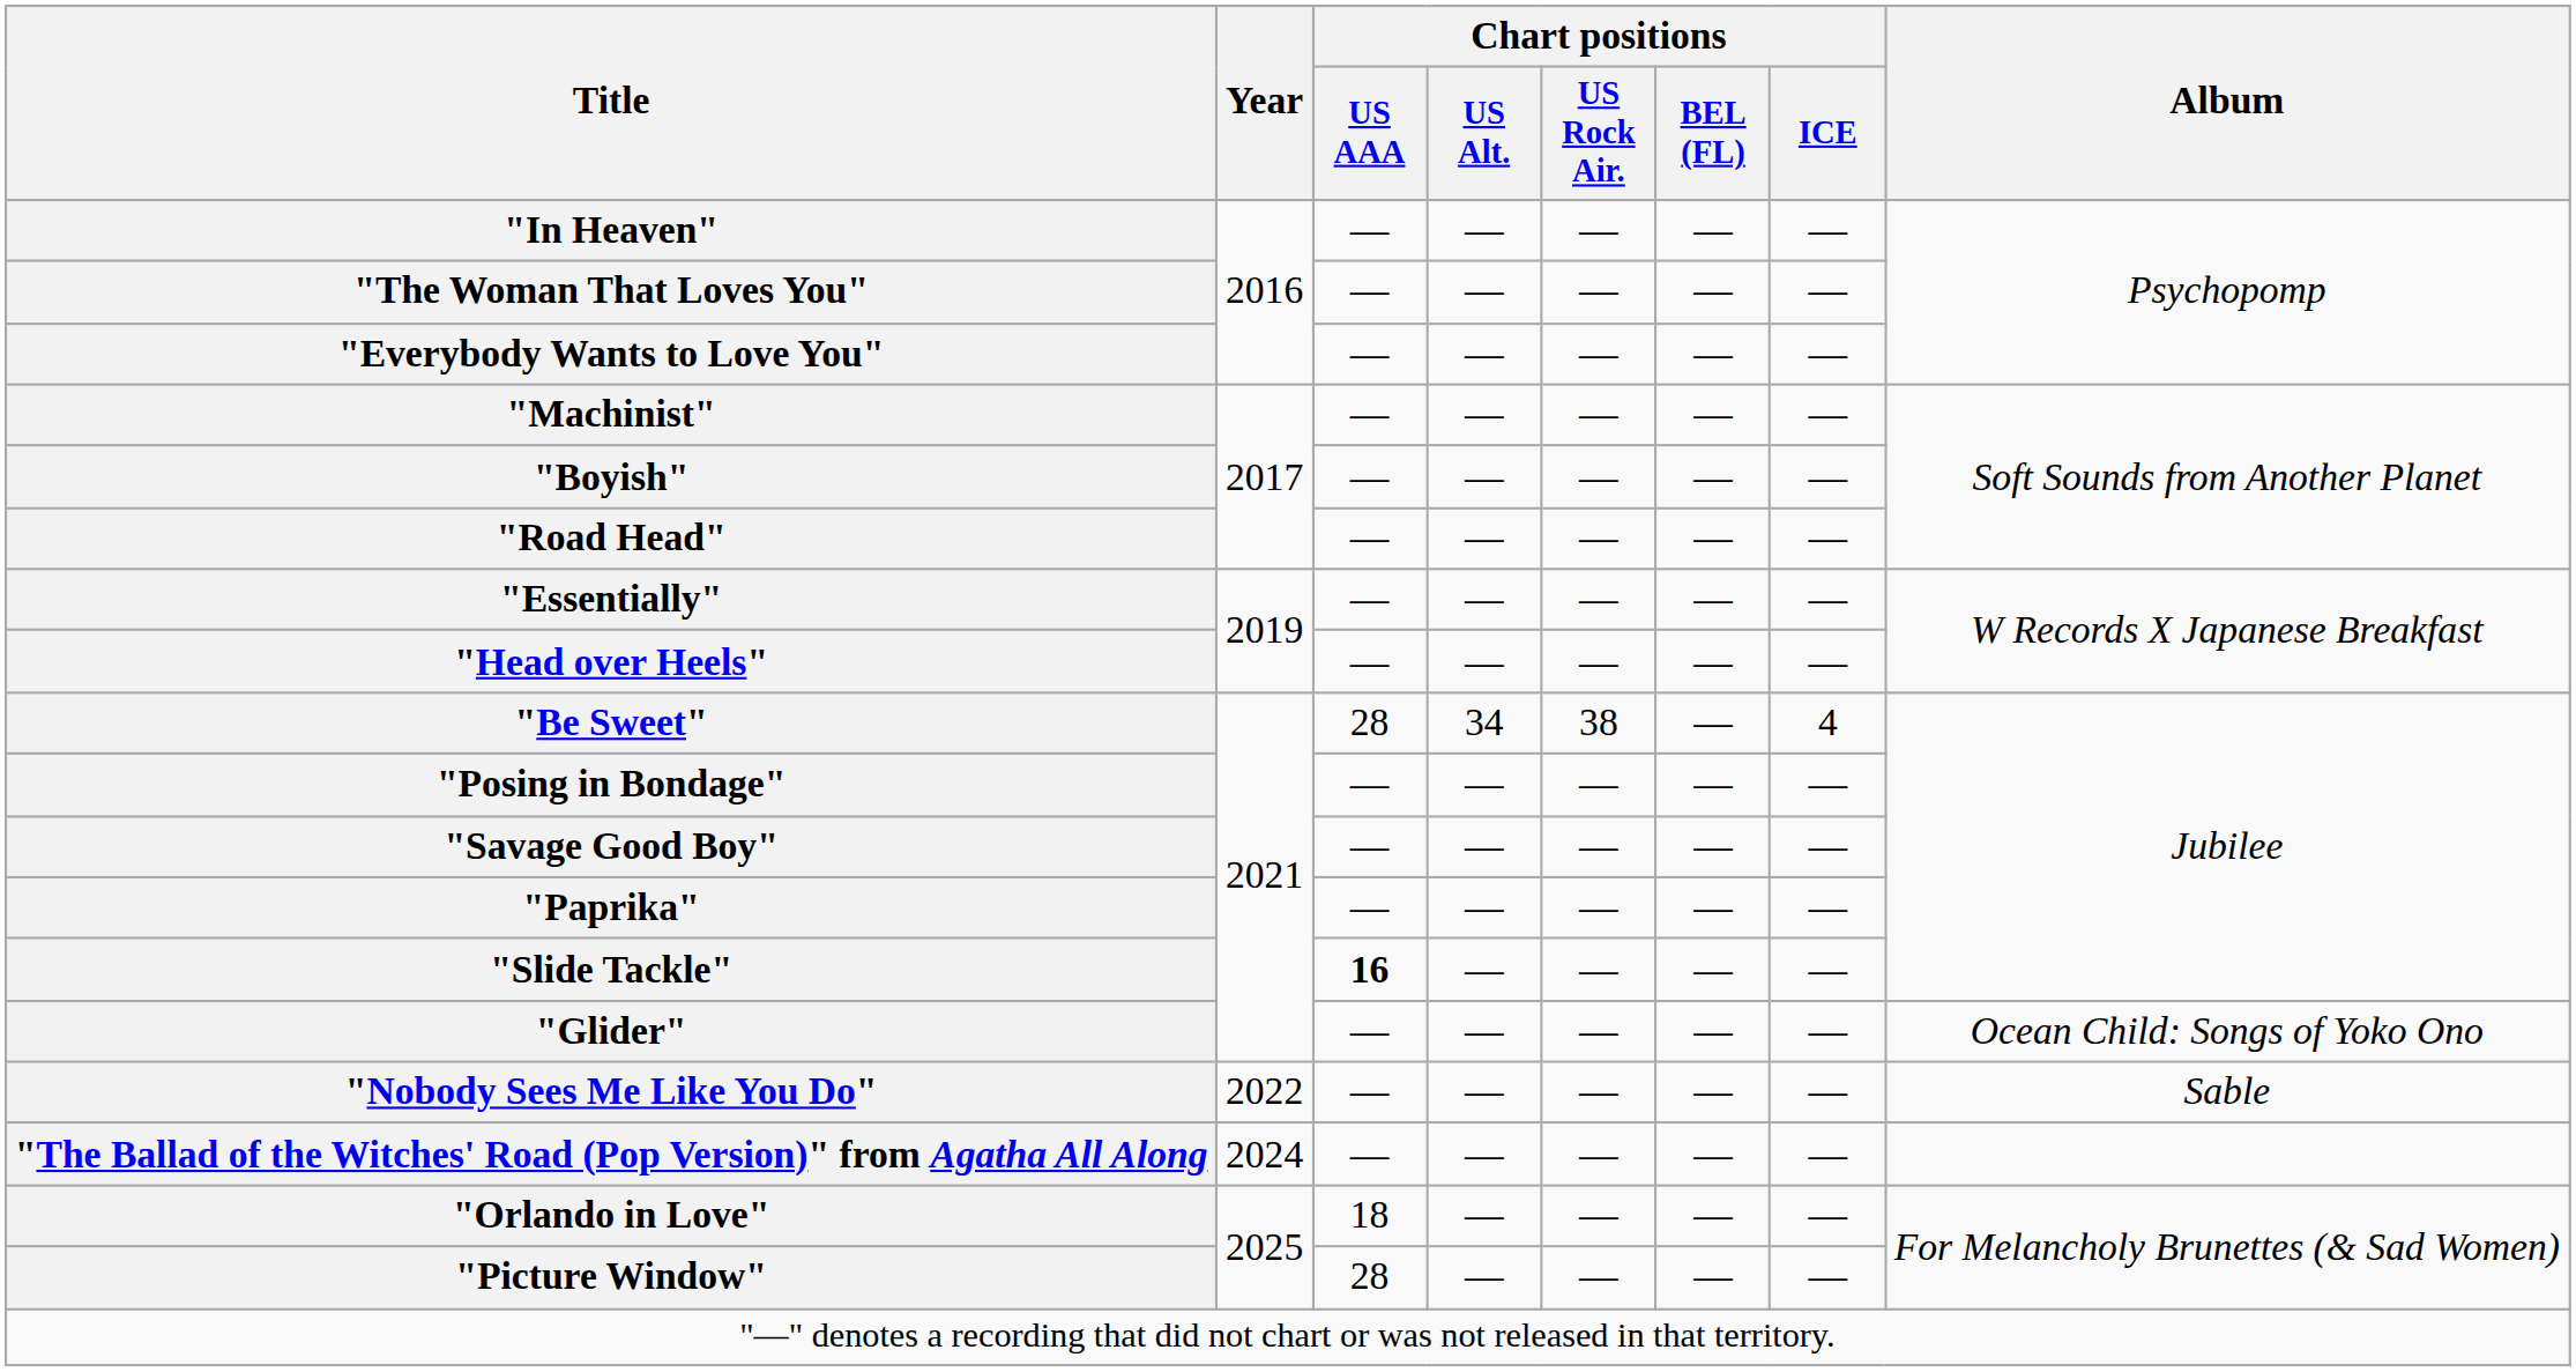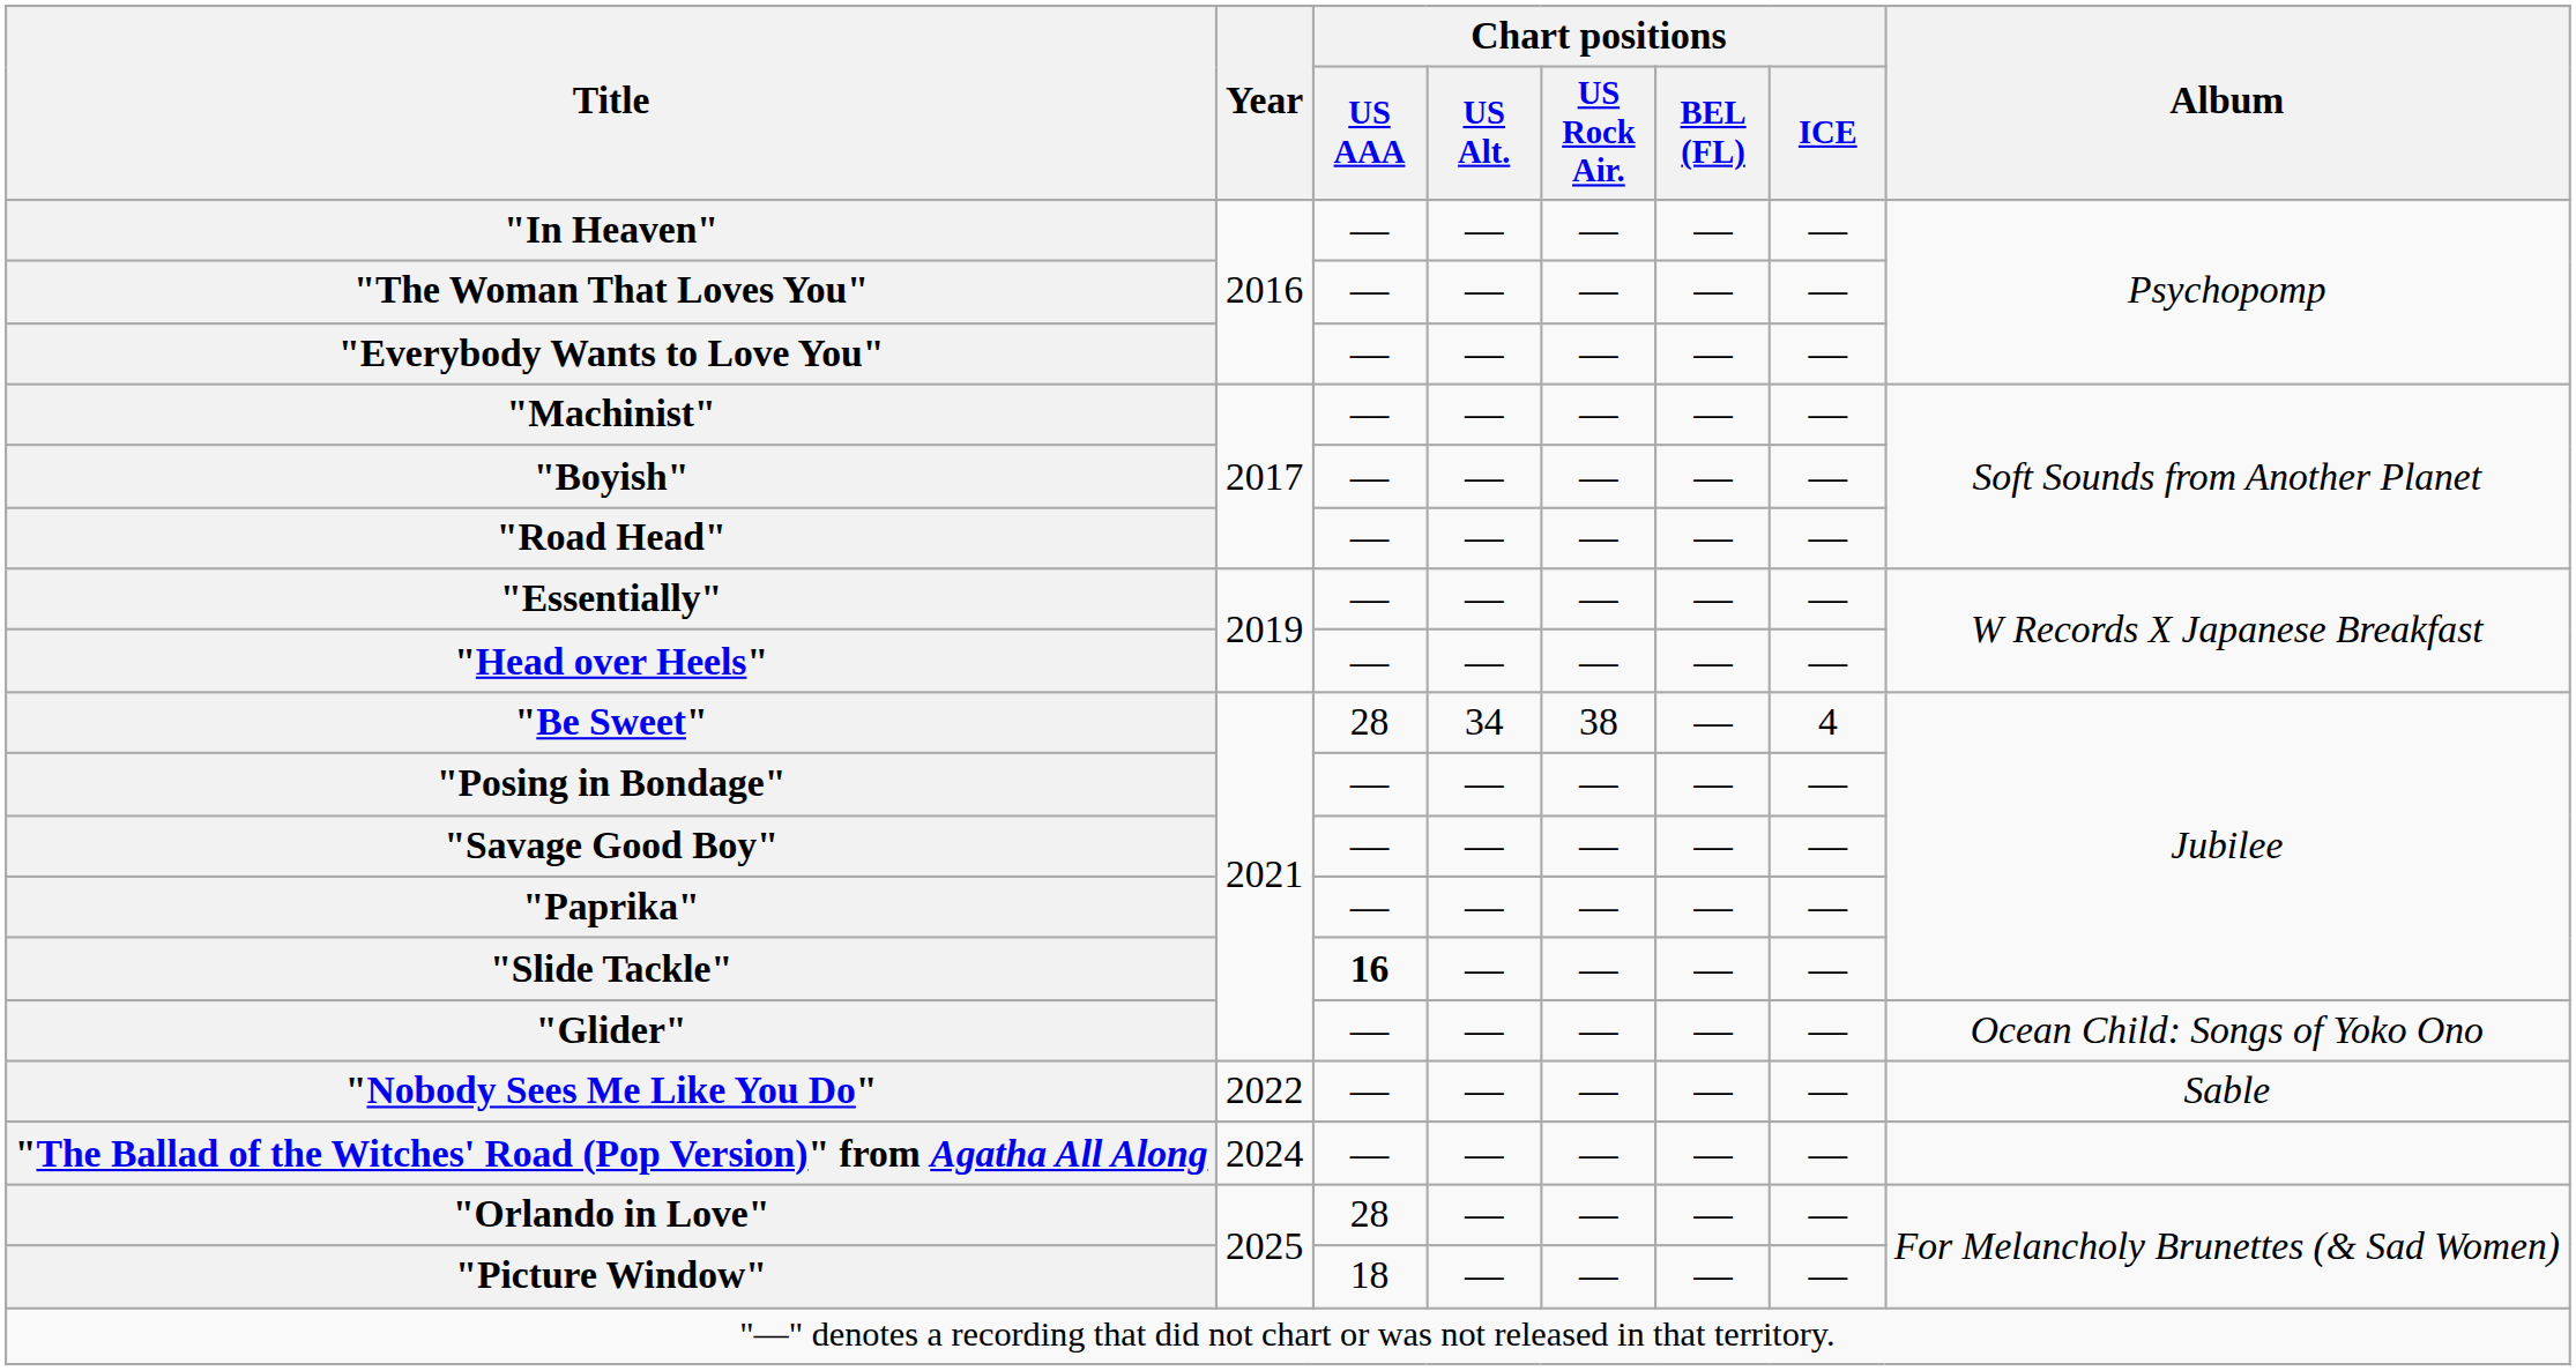"Orlando in Love" | Chart positions / US AAA: 18 -> 28
"Picture Window" | Chart positions / US AAA: 28 -> 18
